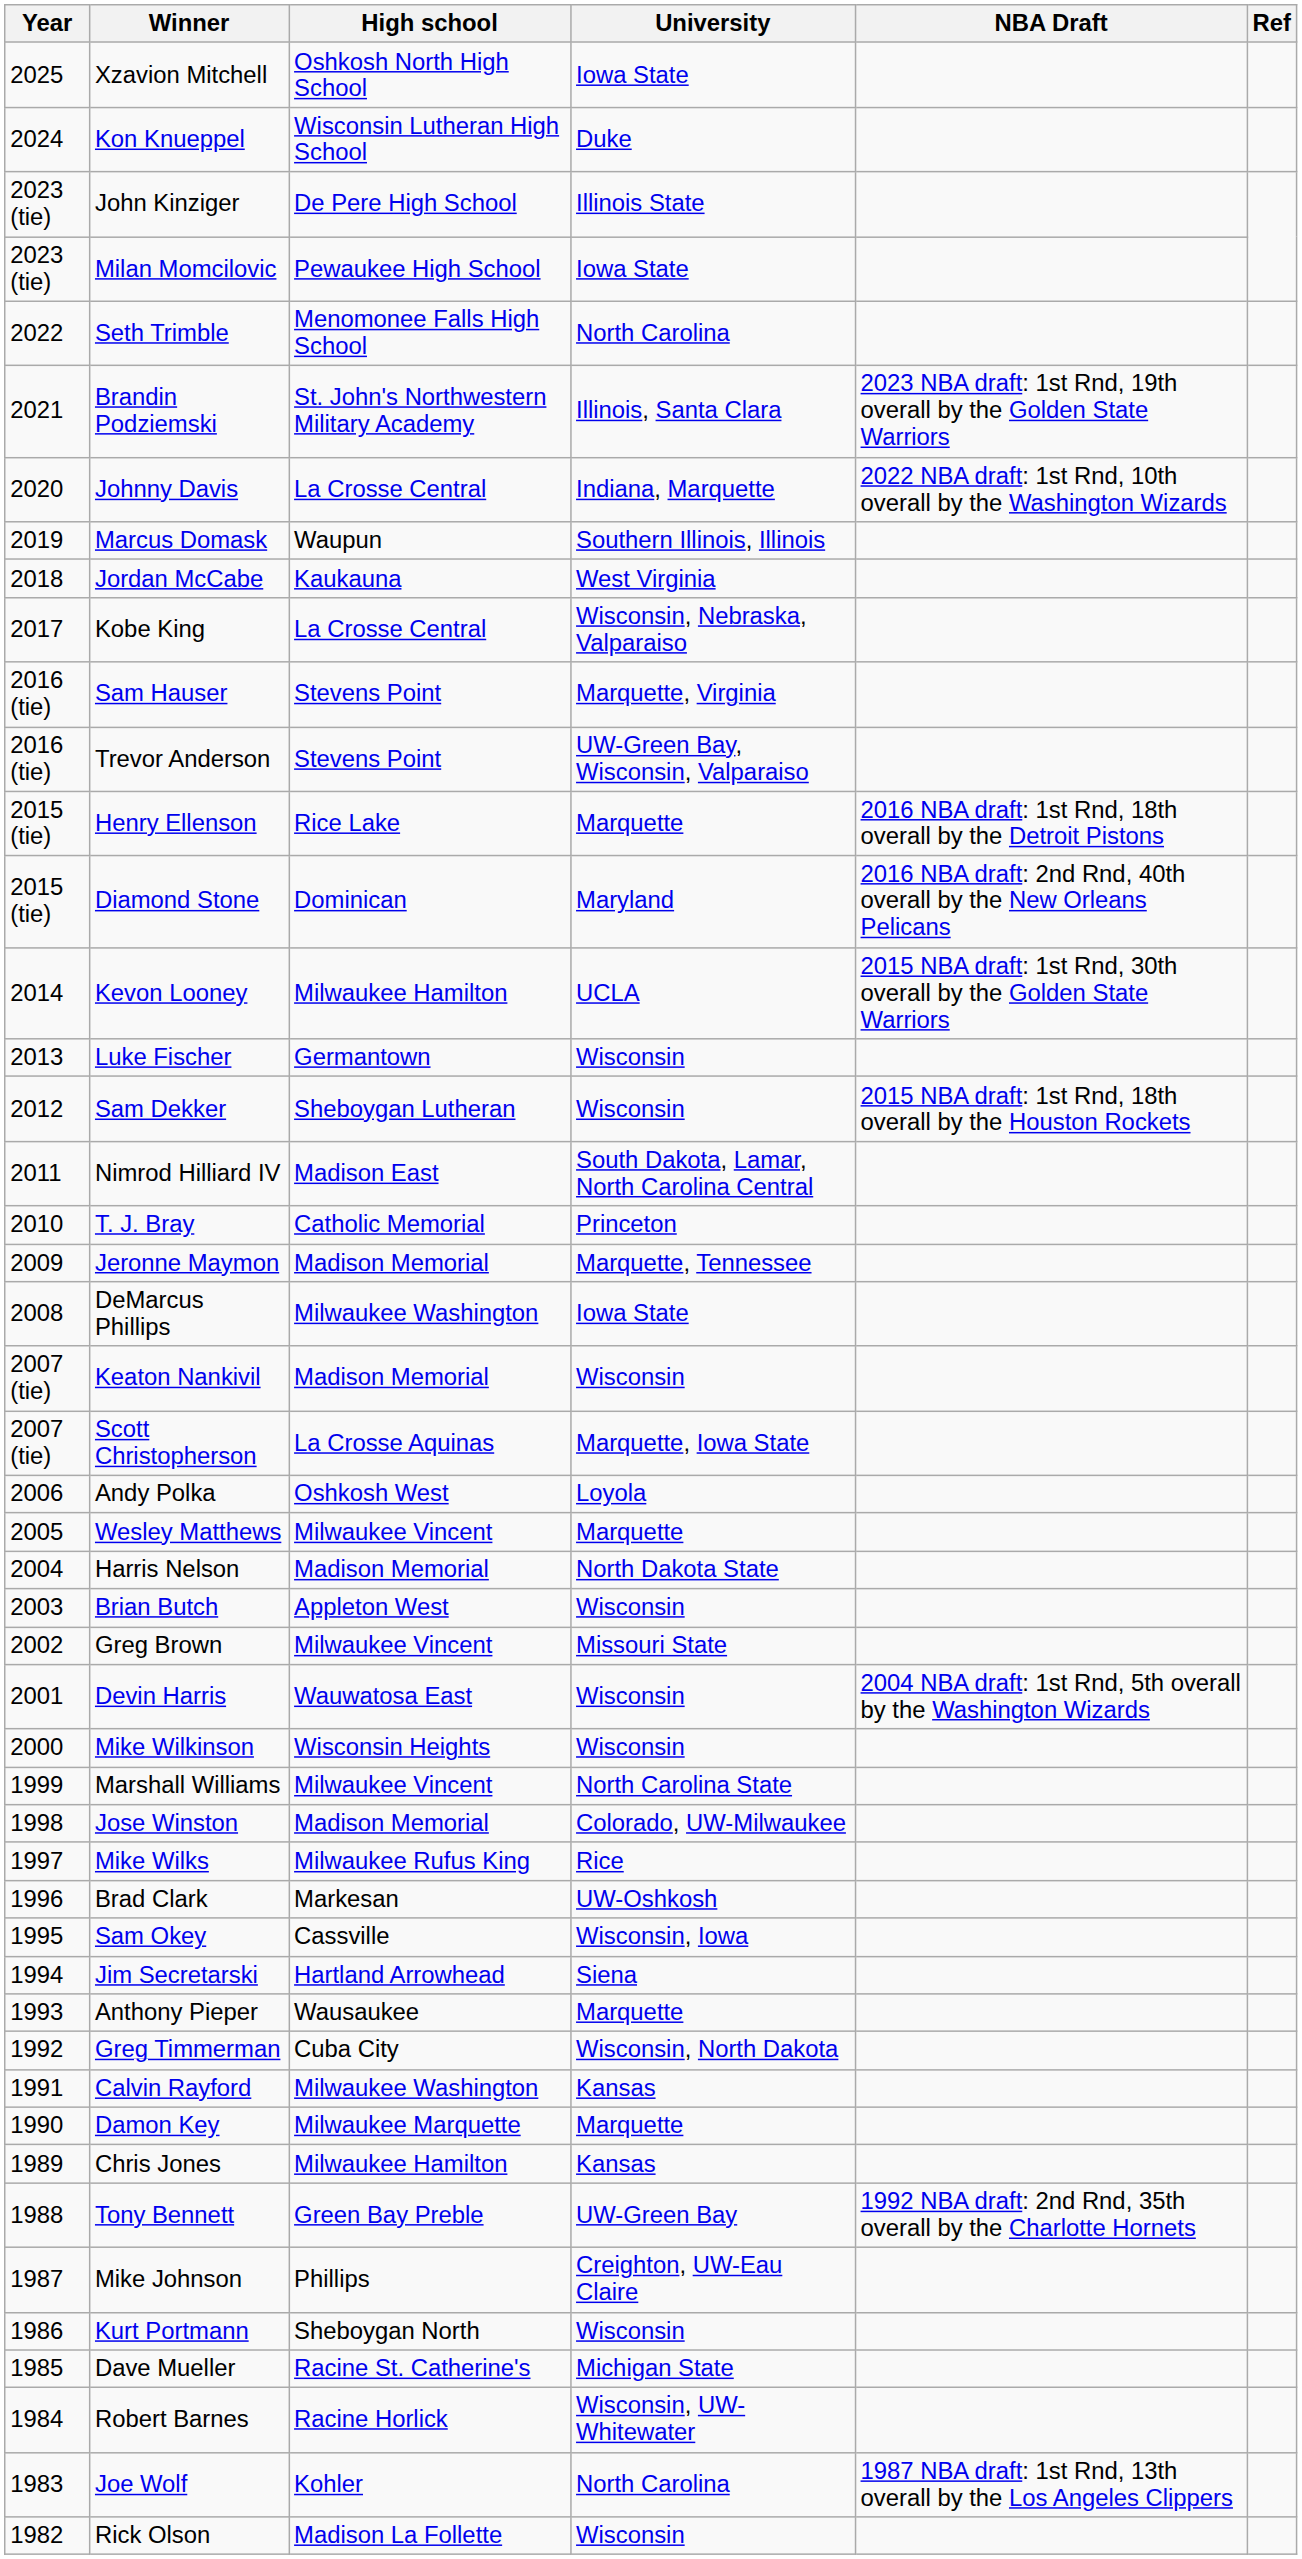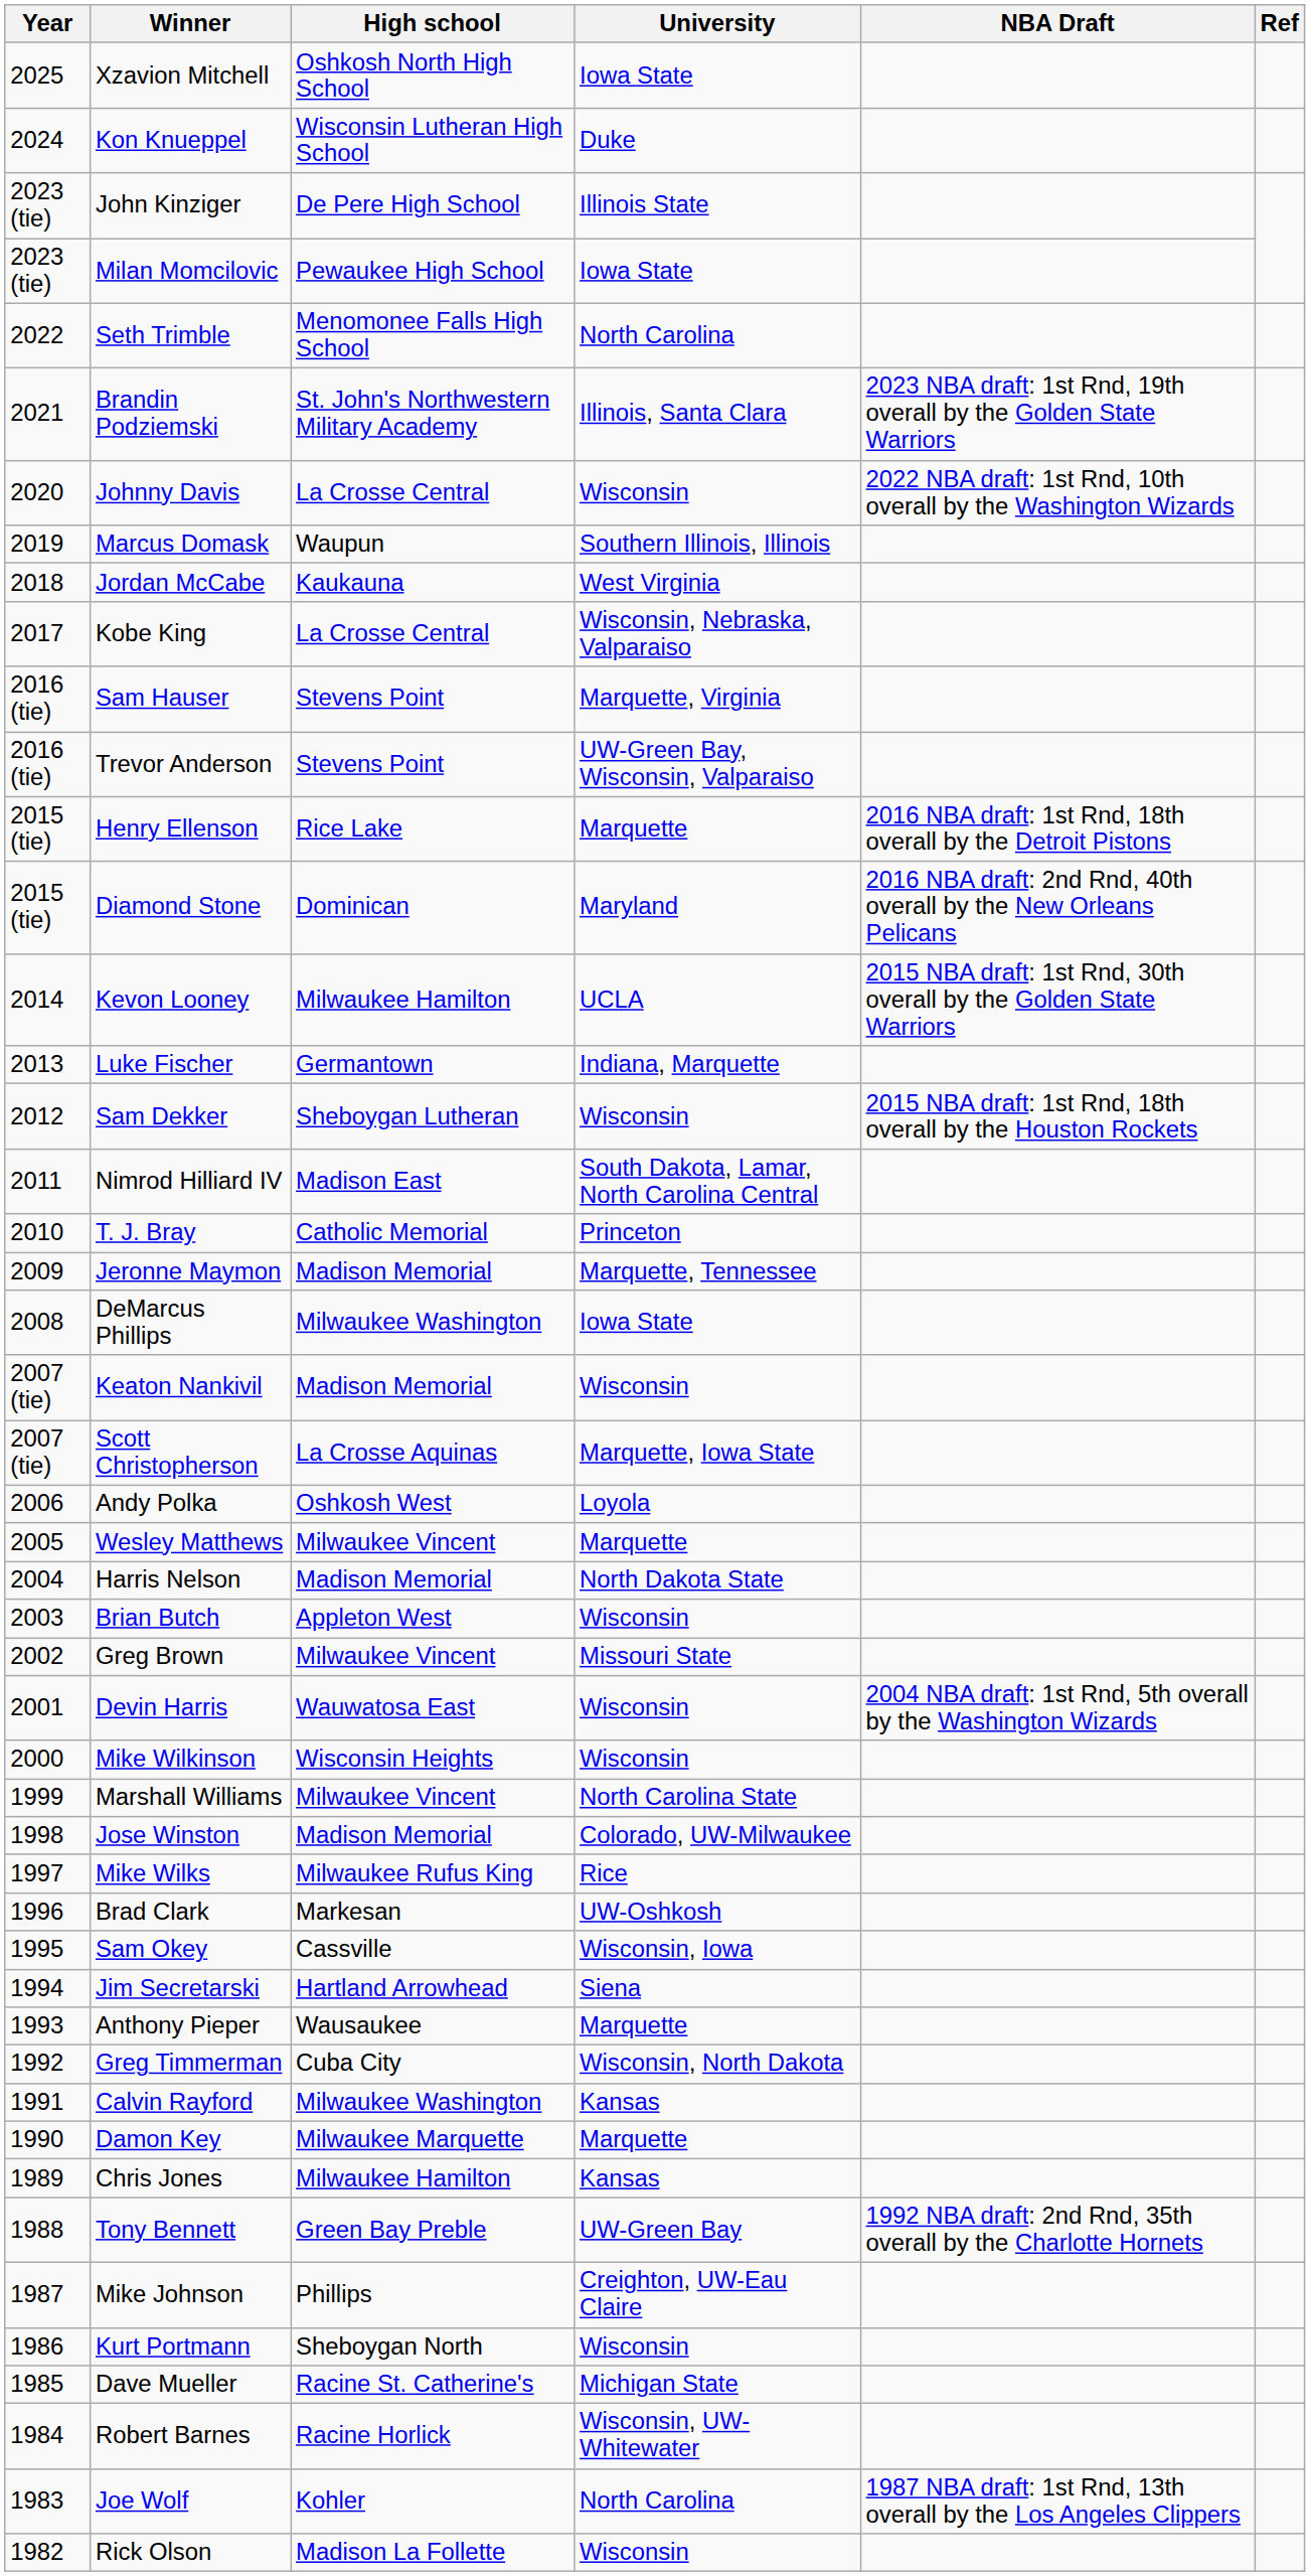Johnny Davis | University: Indiana, Marquette -> Wisconsin
Luke Fischer | University: Wisconsin -> Indiana, Marquette
